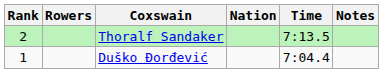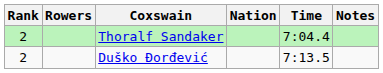Thoralf Sandaker | Time: 7:13.5 -> 7:04.4
Duško Ðorđević | Rank: 1 -> 2
Duško Ðorđević | Time: 7:04.4 -> 7:13.5
